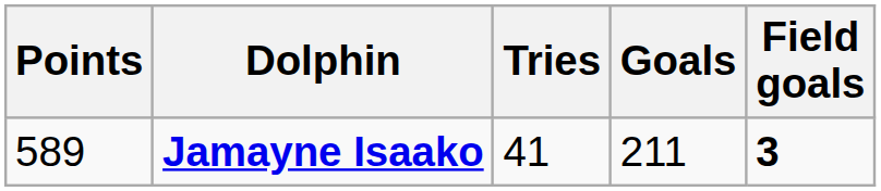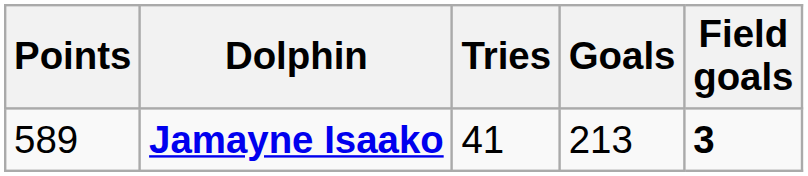Jamayne Isaako | Goals: 211 -> 213
